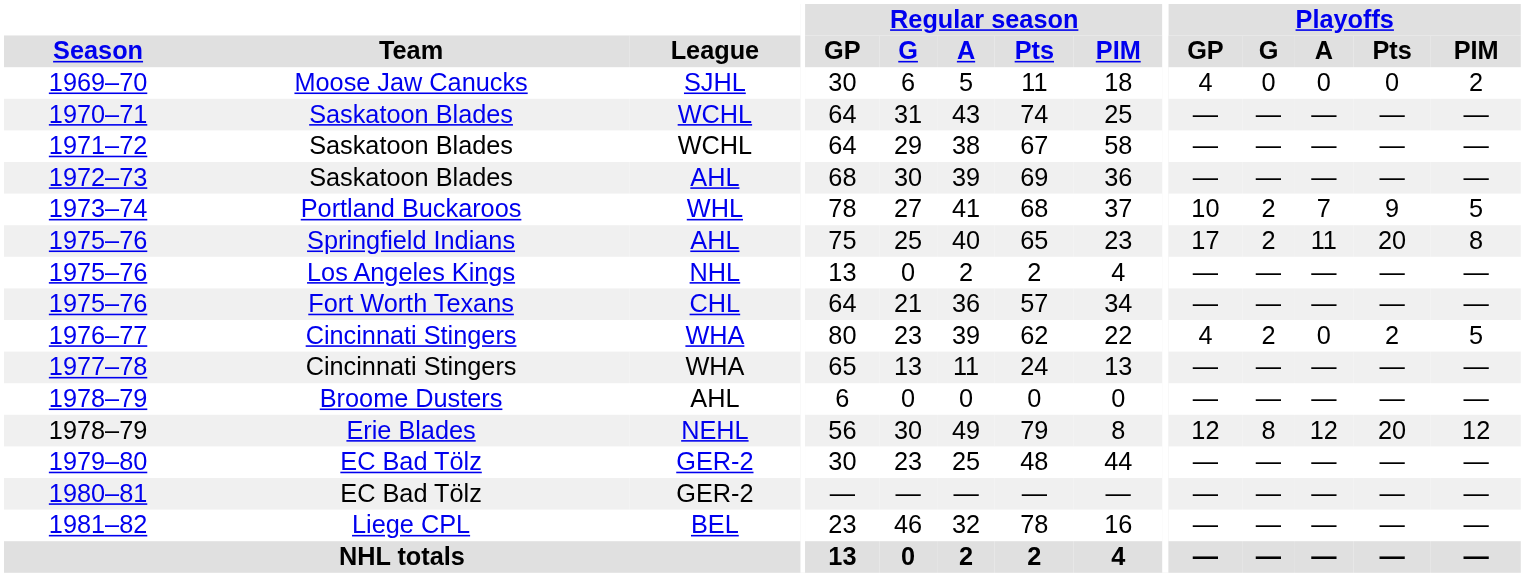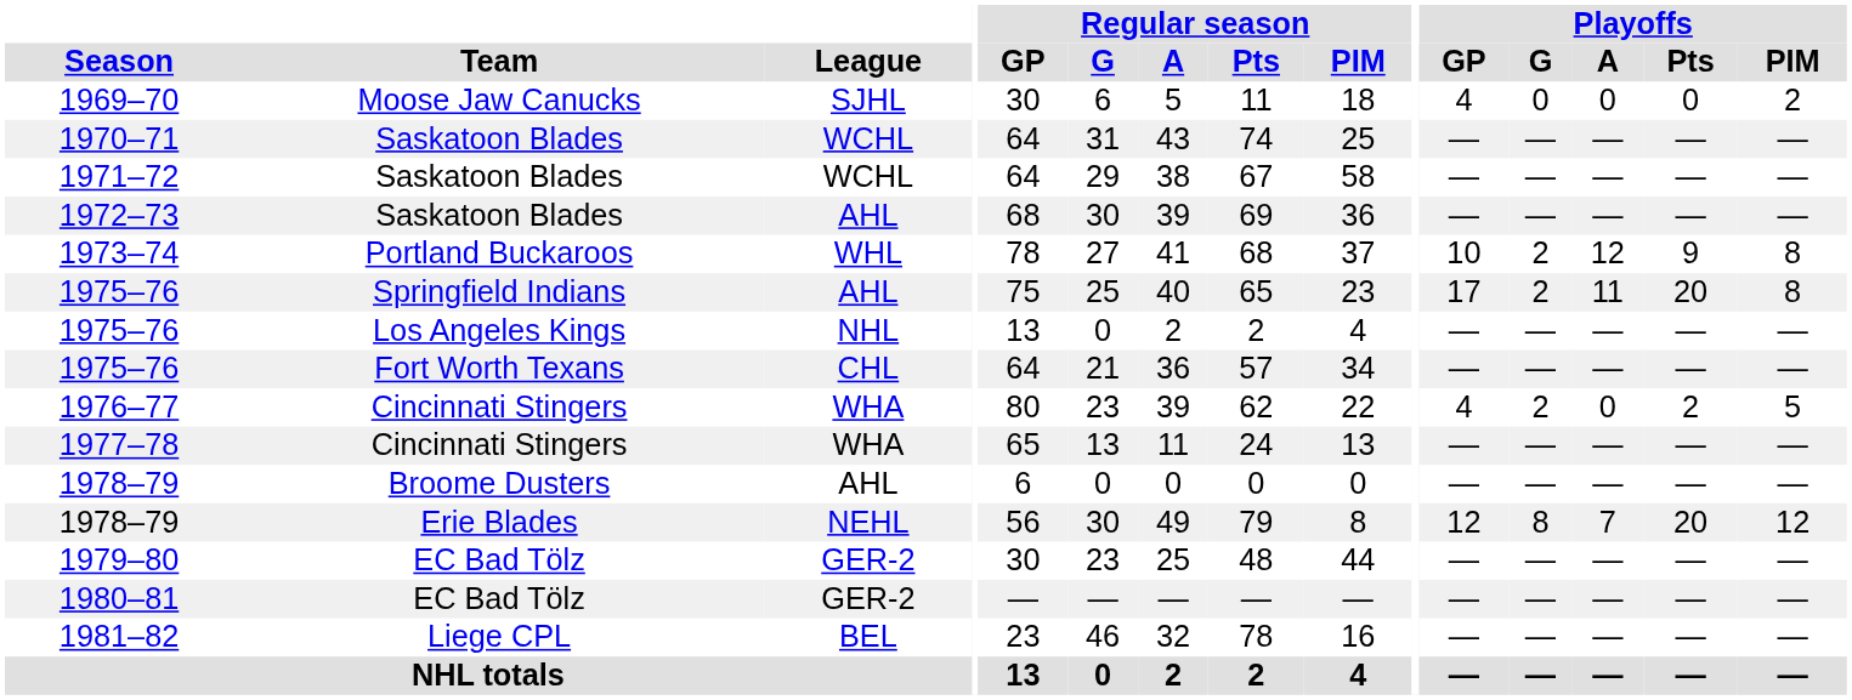1973–74 | Playoffs / A: 7 -> 12
1973–74 | Playoffs / PIM: 5 -> 8
1978–79 / Erie Blades | Playoffs / A: 12 -> 7
